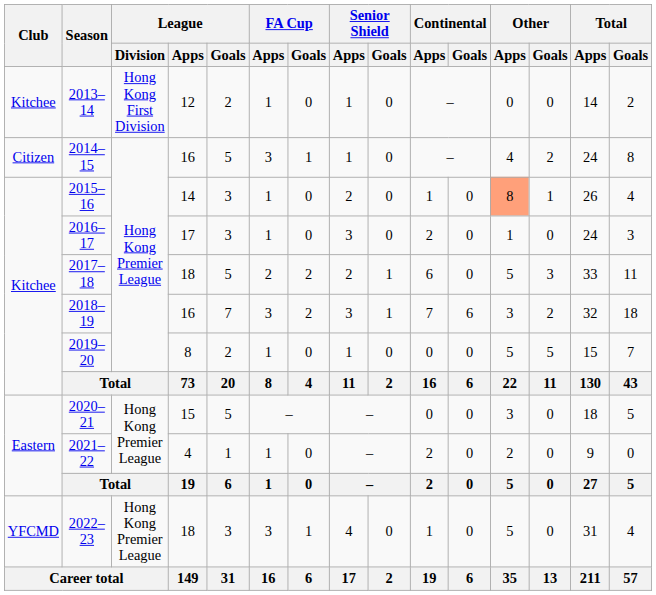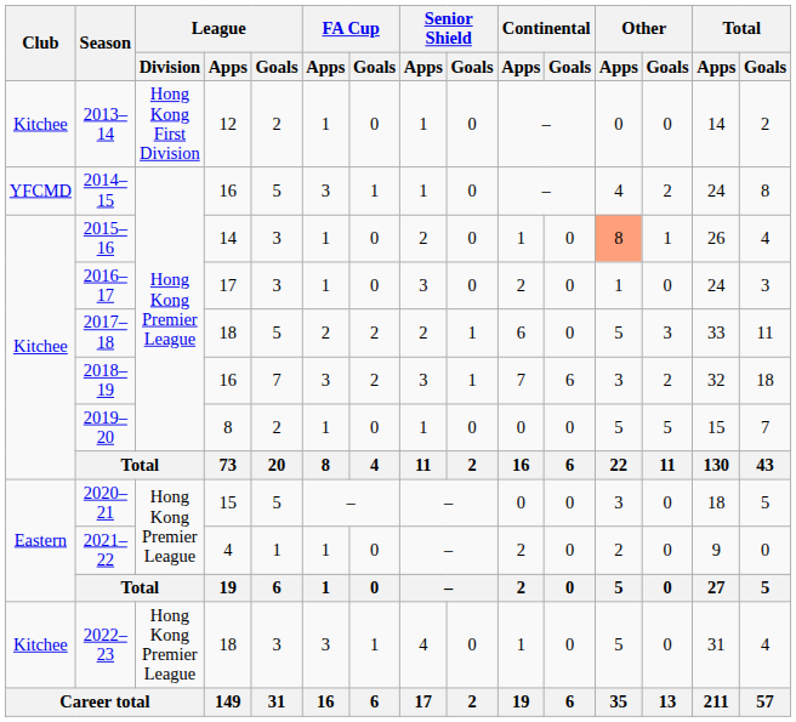2014–15 | Club: Citizen -> YFCMD
2022–23 | Club: YFCMD -> Kitchee
